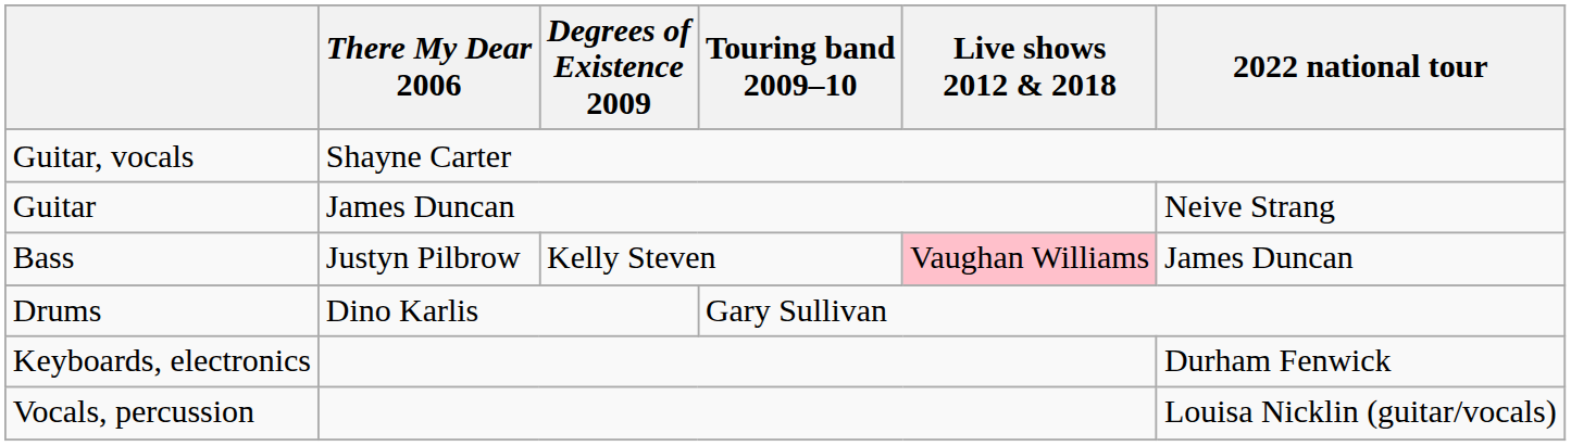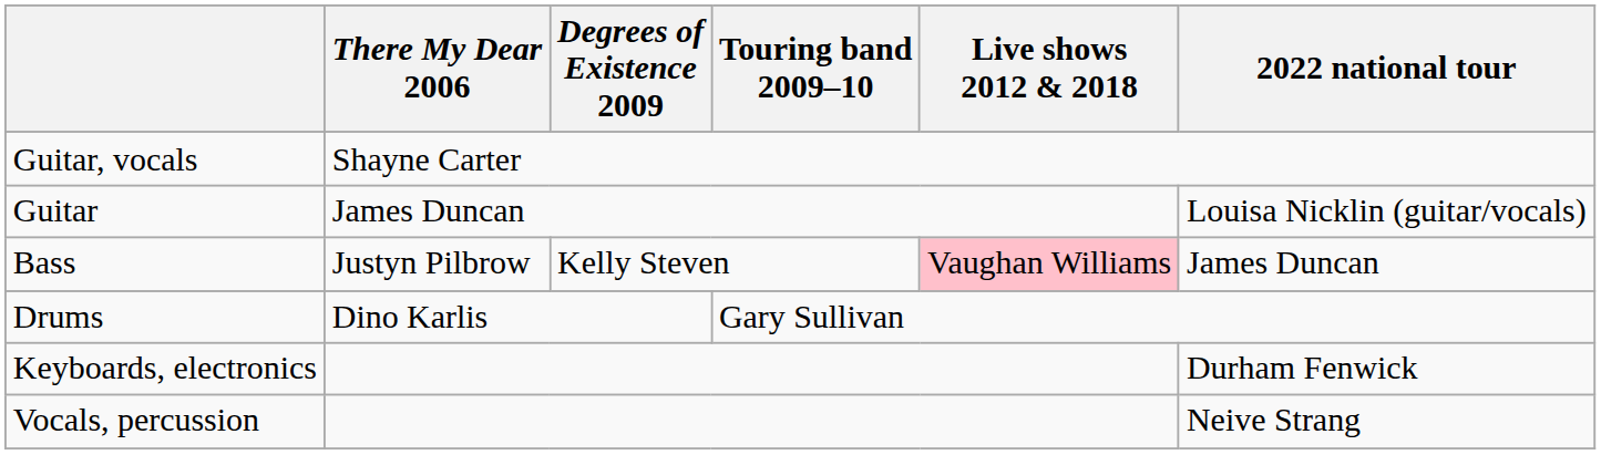Guitar | 2022 national tour: Neive Strang -> Louisa Nicklin (guitar/vocals)
Vocals, percussion | 2022 national tour: Louisa Nicklin (guitar/vocals) -> Neive Strang
